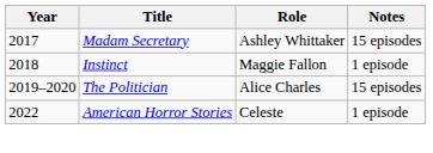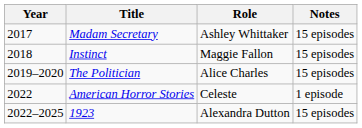Instinct | Notes: 1 episode -> 15 episodes
+ row: 2022–2025 | 1923 | Alexandra Dutton | 15 episodes
